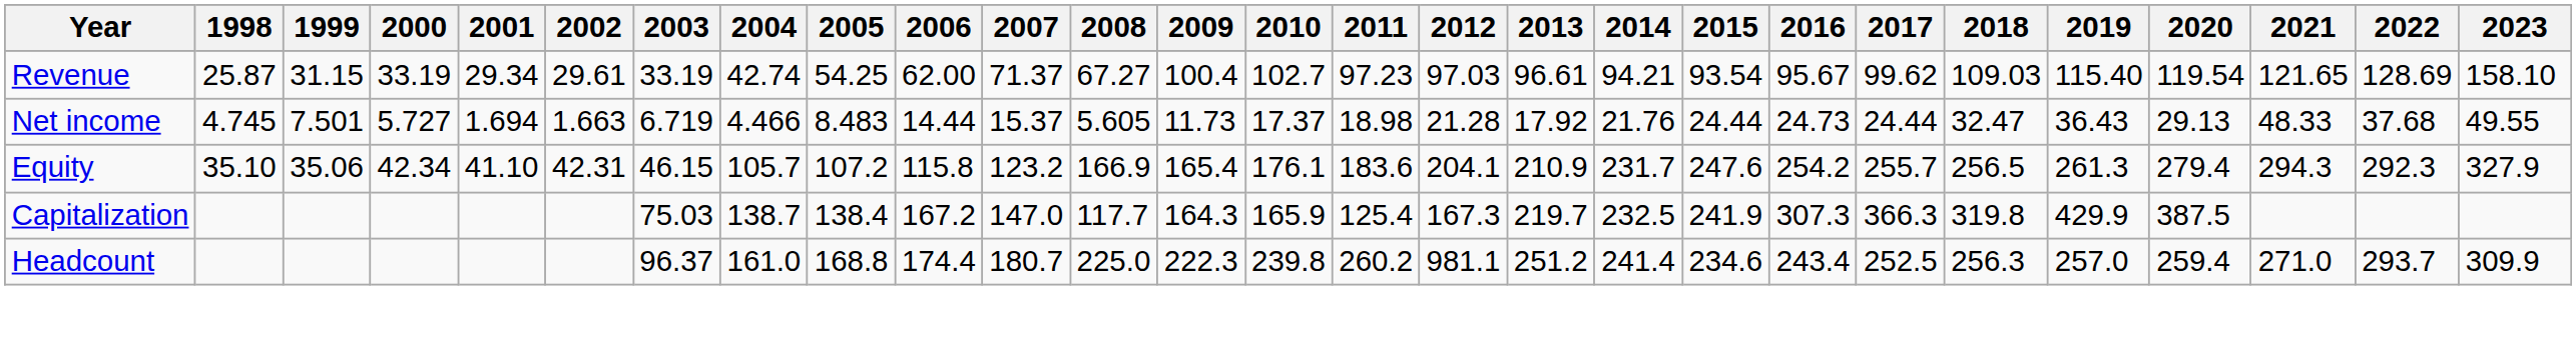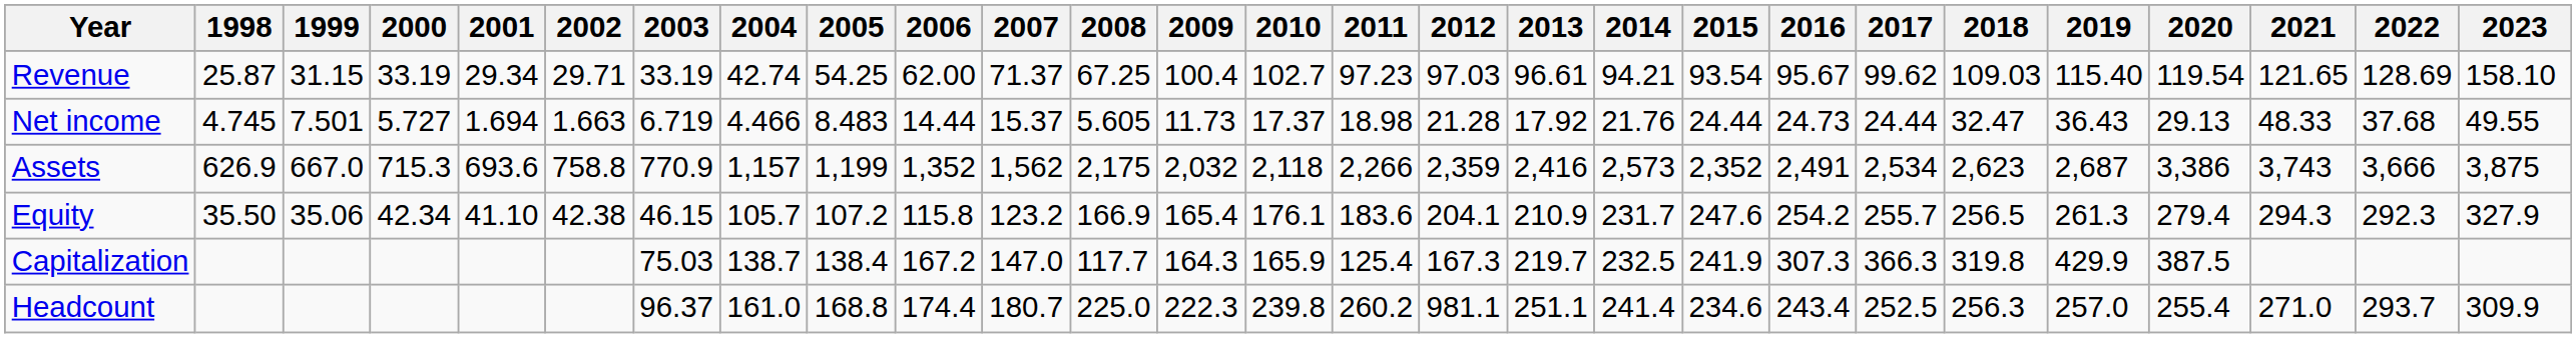Revenue | 2002: 29.61 -> 29.71
Revenue | 2008: 67.27 -> 67.25
+ row: Assets | 626.9 | 667.0 | 715.3 | 693.6 | 758.8 | 770.9 | 1,157 | 1,199 | 1,352 | 1,562 | 2,175 | 2,032 | 2,118 | 2,266 | 2,359 | 2,416 | 2,573 | 2,352 | 2,491 | 2,534 | 2,623 | 2,687 | 3,386 | 3,743 | 3,666 | 3,875
Equity | 1998: 35.10 -> 35.50
Equity | 2002: 42.31 -> 42.38
Headcount | 2013: 251.2 -> 251.1
Headcount | 2020: 259.4 -> 255.4
